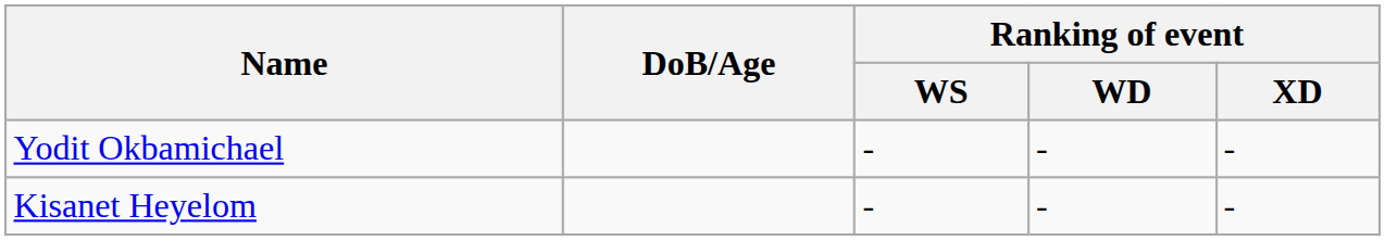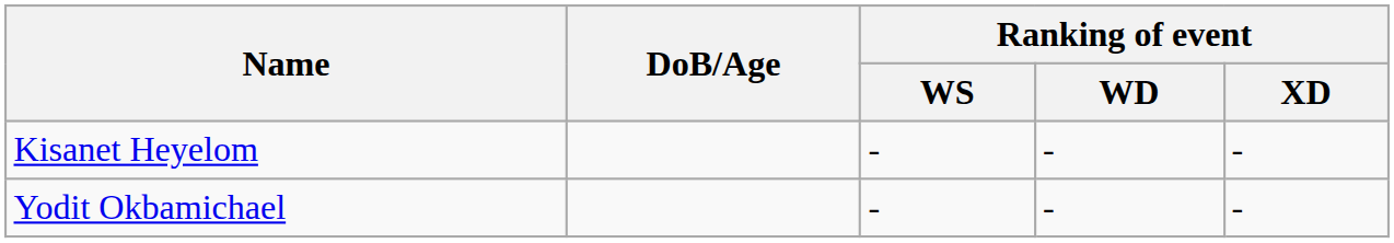rows swapped: Kisanet Heyelom <-> Yodit Okbamichael
